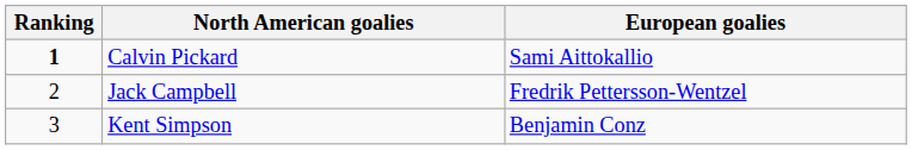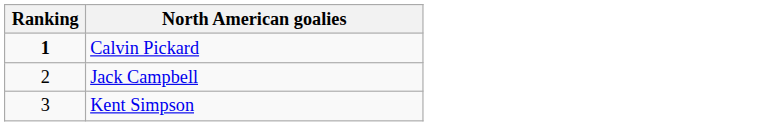- column: European goalies | Sami Aittokallio | Fredrik Pettersson-Wentzel | Benjamin Conz
